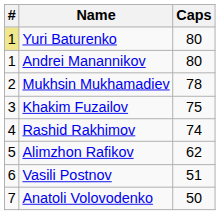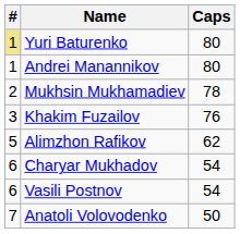Khakim Fuzailov | Caps: 75 -> 76
- row: 4 | Rashid Rakhimov | 74
+ row: 6 | Charyar Mukhadov | 54
Vasili Postnov | Caps: 51 -> 54
